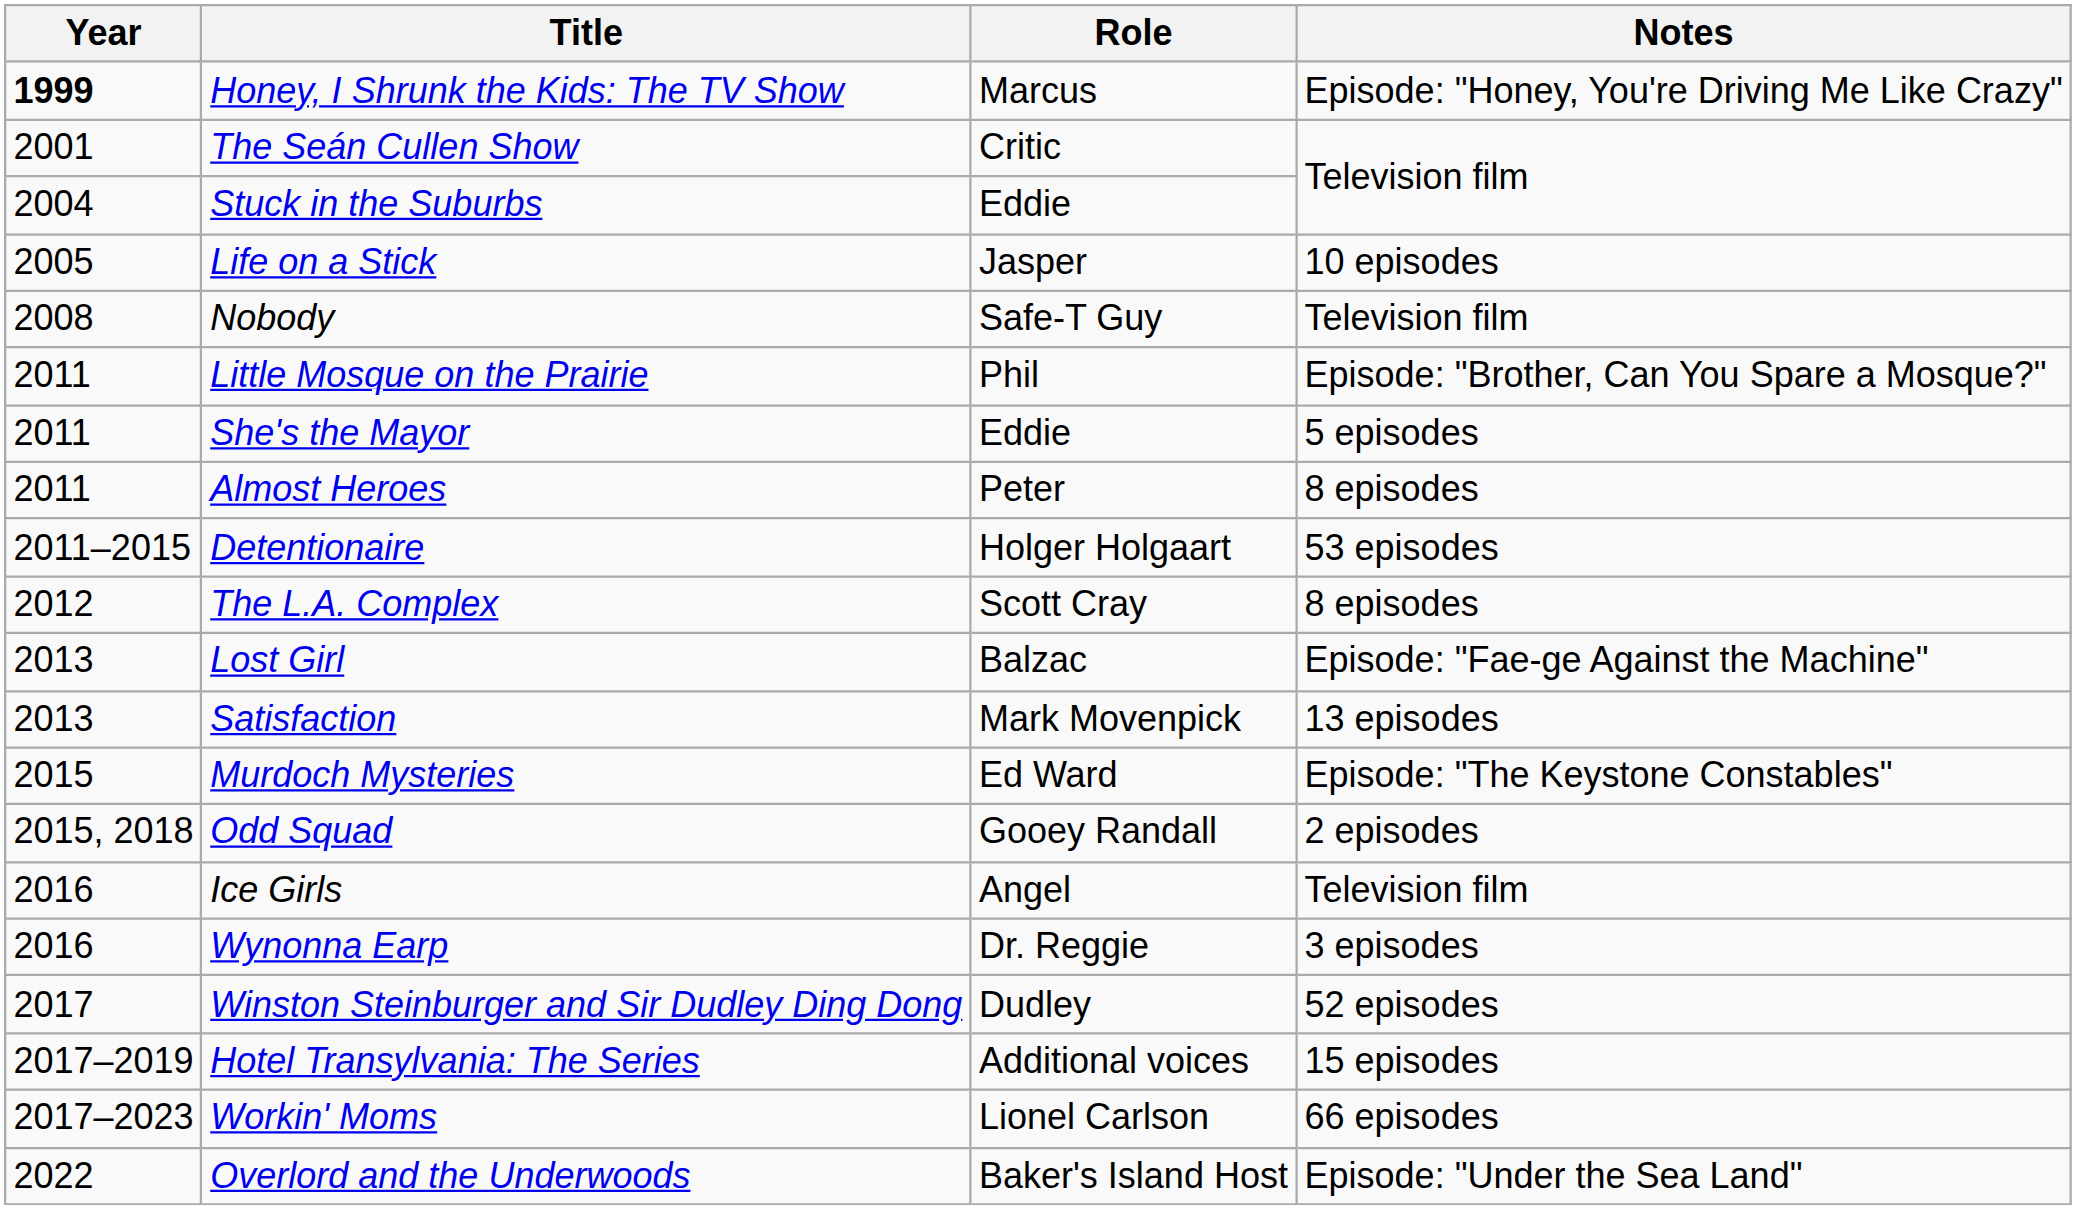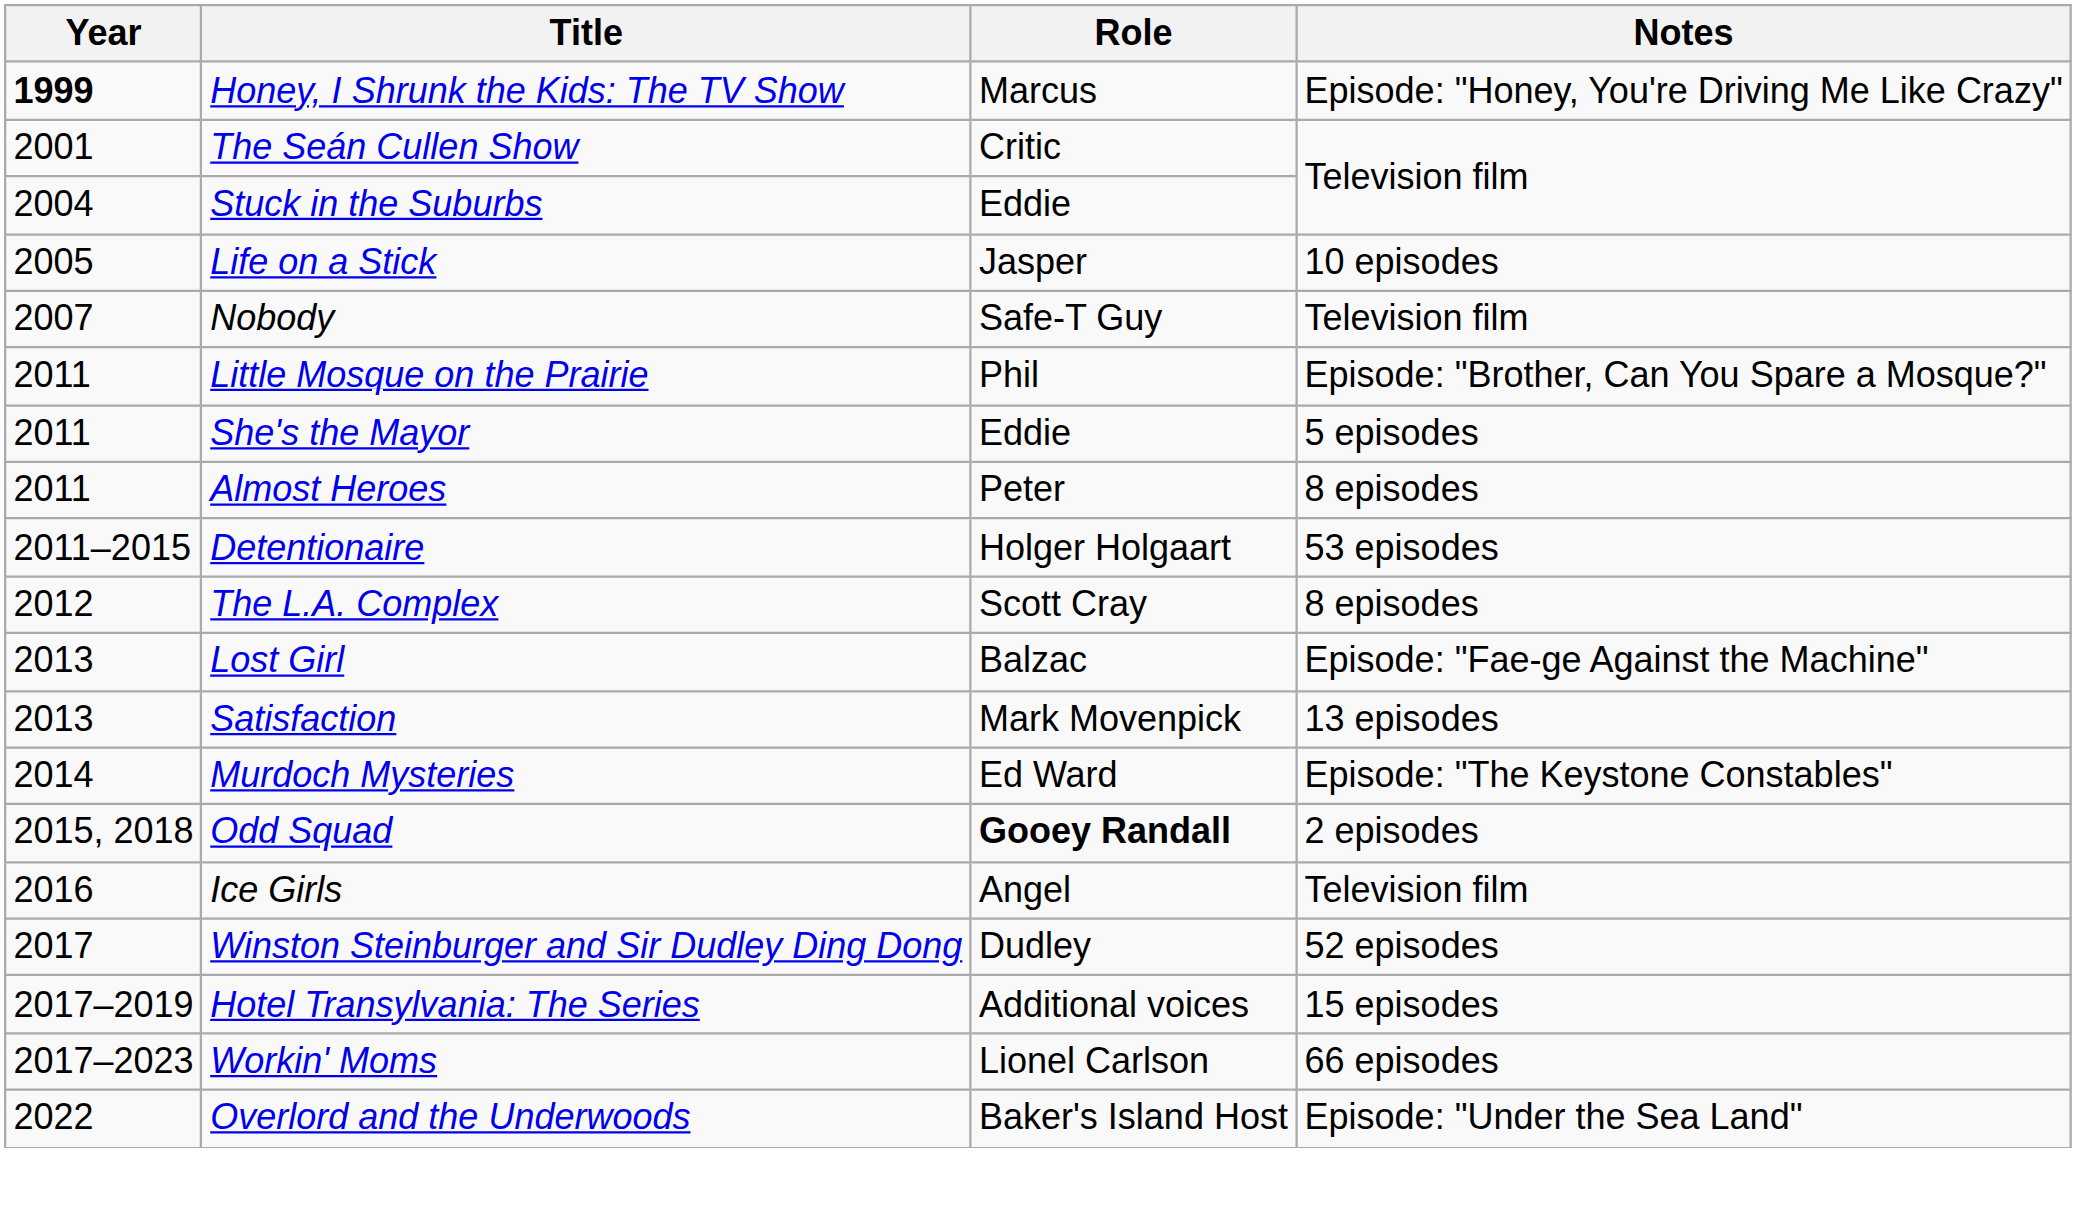Nobody | Year: 2008 -> 2007
Murdoch Mysteries | Year: 2015 -> 2014
Odd Squad | Role: normal -> bold
- row: 2016 | Wynonna Earp | Dr. Reggie | 3 episodes
